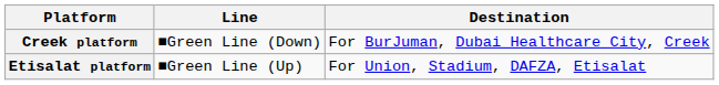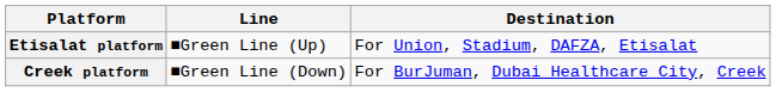rows swapped: Etisalat platform <-> Creek platform
